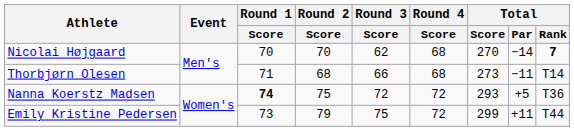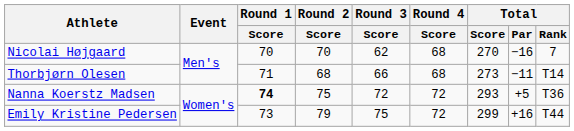Nicolai Højgaard | Total / Par: −14 -> −16
Nicolai Højgaard | Total / Rank: bold -> normal
Emily Kristine Pedersen | Total / Par: +11 -> +16
